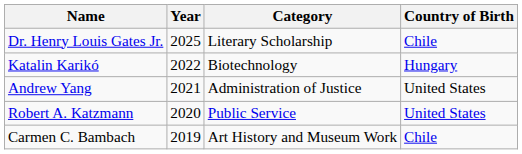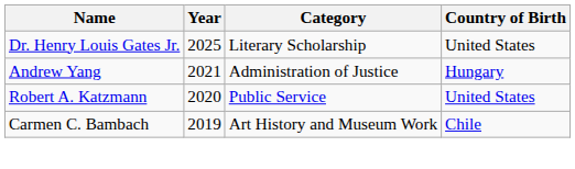Dr. Henry Louis Gates Jr. | Country of Birth: Chile -> United States
- row: Katalin Karikó | 2022 | Biotechnology | Hungary
Andrew Yang | Country of Birth: United States -> Hungary
